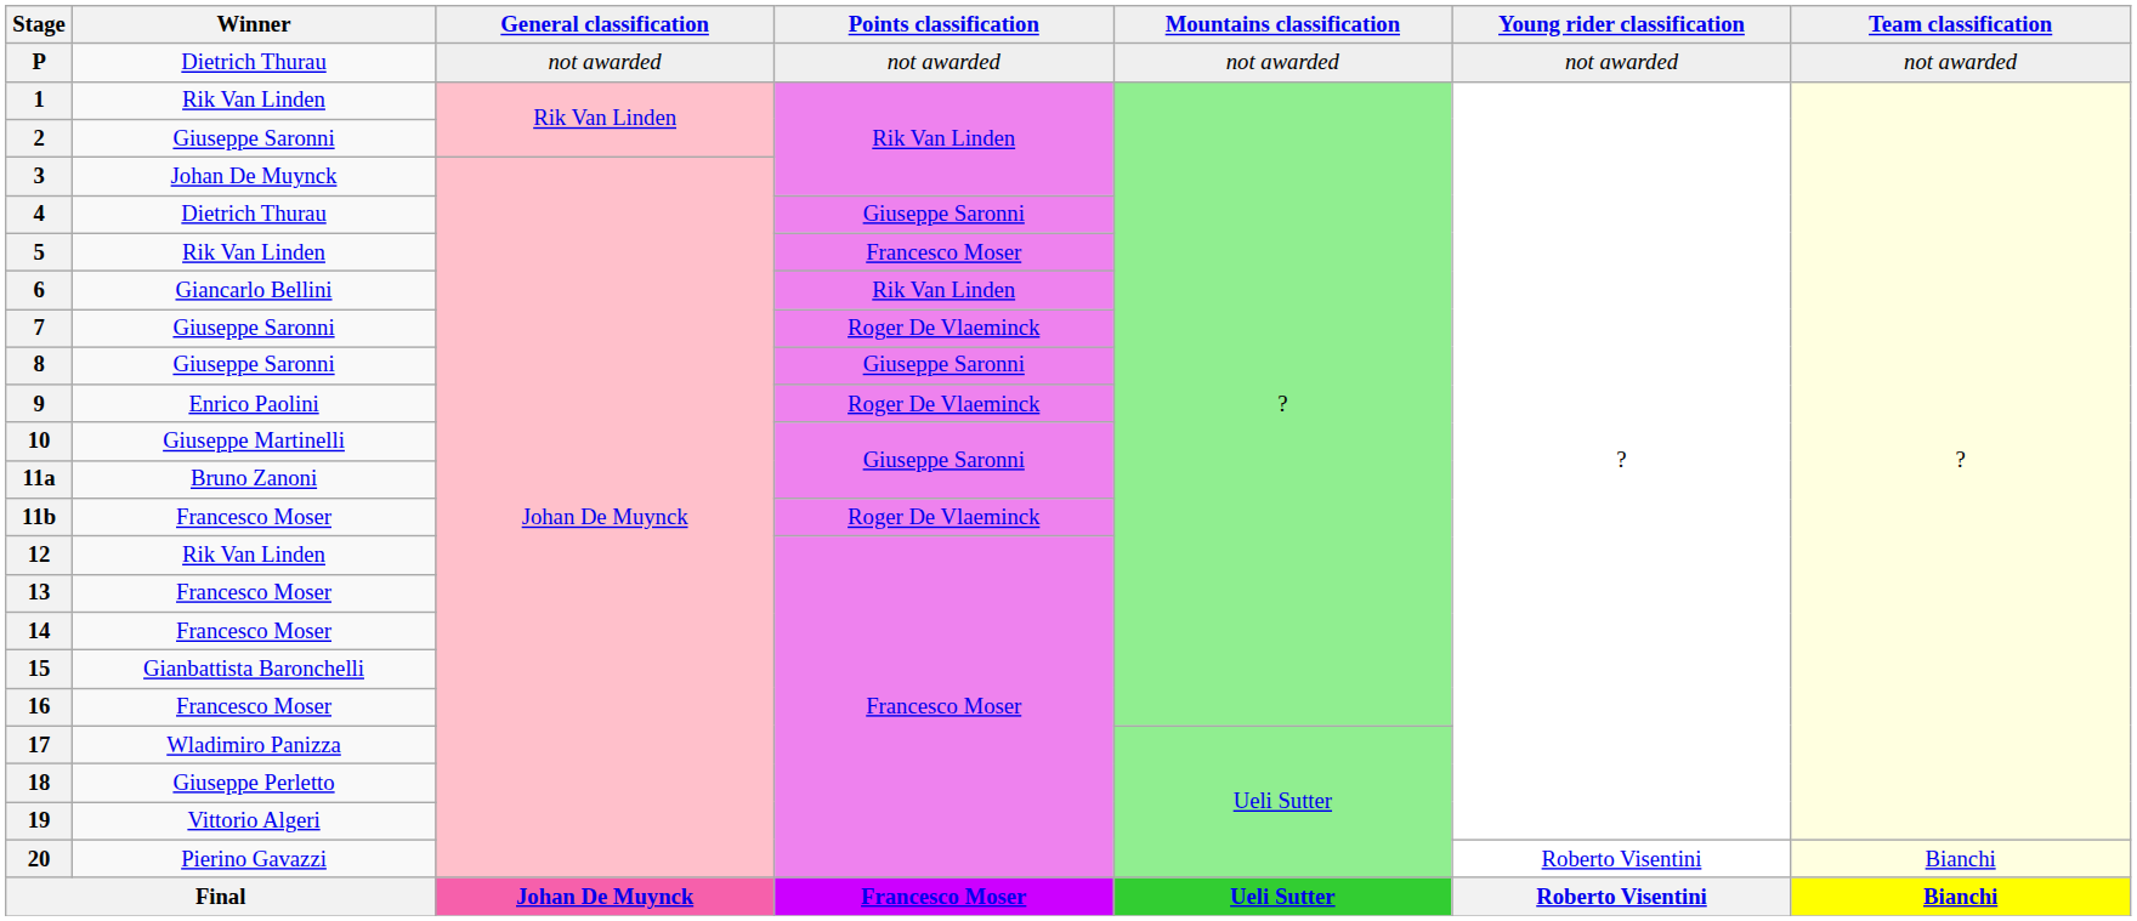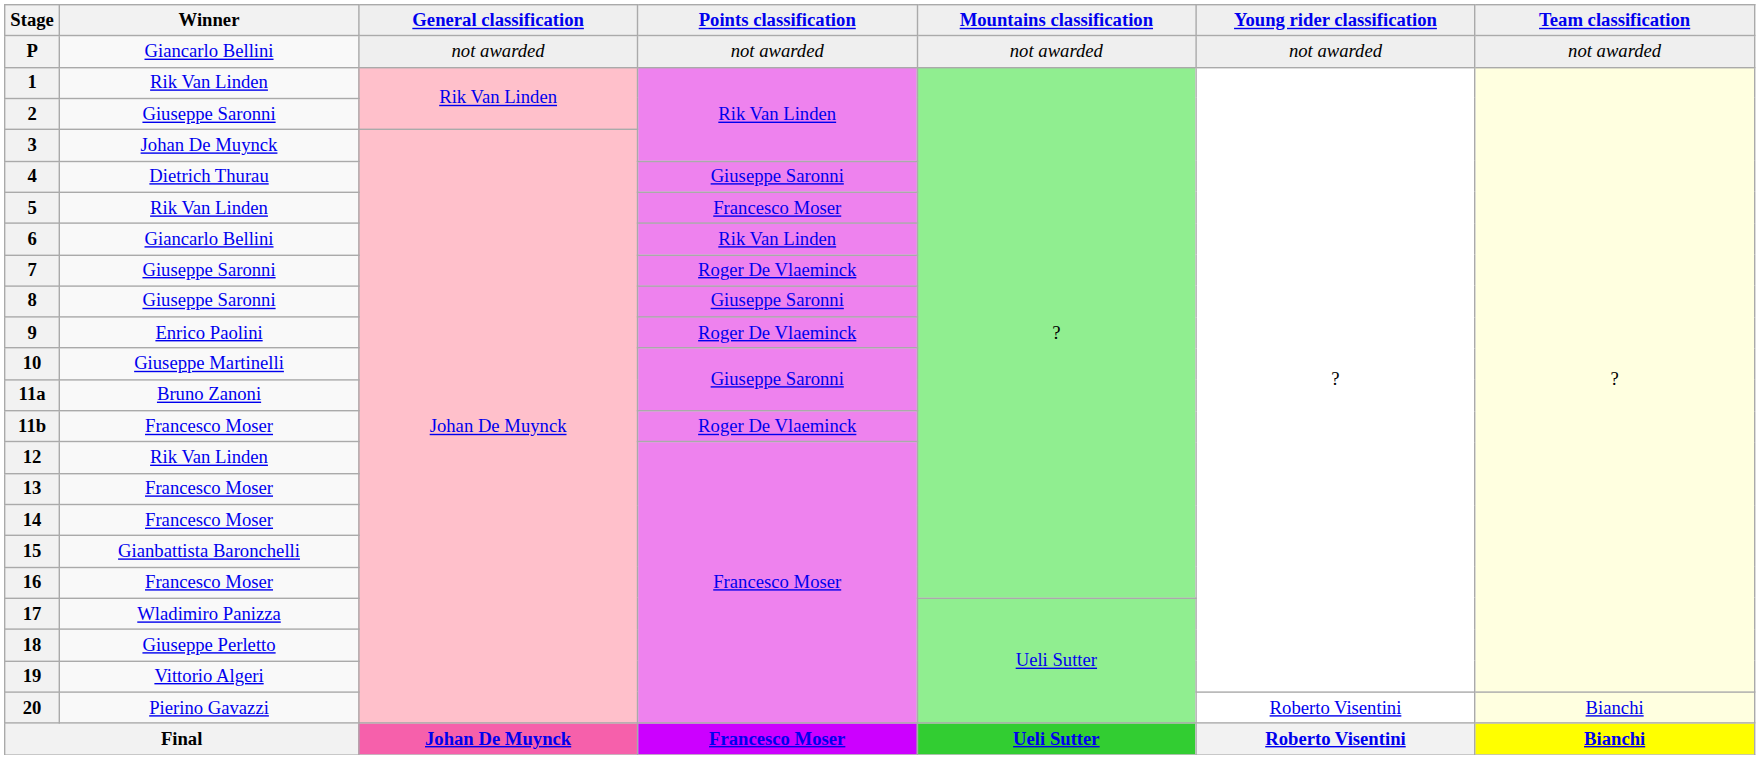P | Winner: Dietrich Thurau -> Giancarlo Bellini
